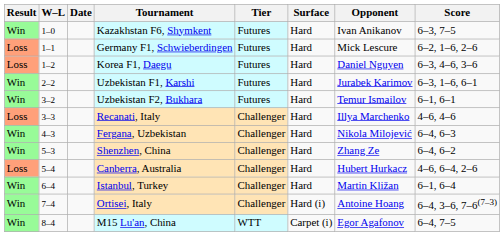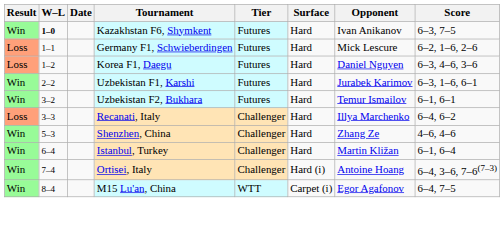Kazakhstan F6, Shymkent | W–L: normal -> bold
Recanati, Italy | Score: 4–6, 4–6 -> 6–4, 6–2
- row: Win | 4–3 | Fergana, Uzbekistan | Challenger | Hard | Nikola Milojević | 6–4, 6–3
Shenzhen, China | Score: 6–4, 6–2 -> 4–6, 4–6
- row: Loss | 5–4 | Canberra, Australia | Challenger | Hard | Hubert Hurkacz | 4–6, 6–4, 2–6
